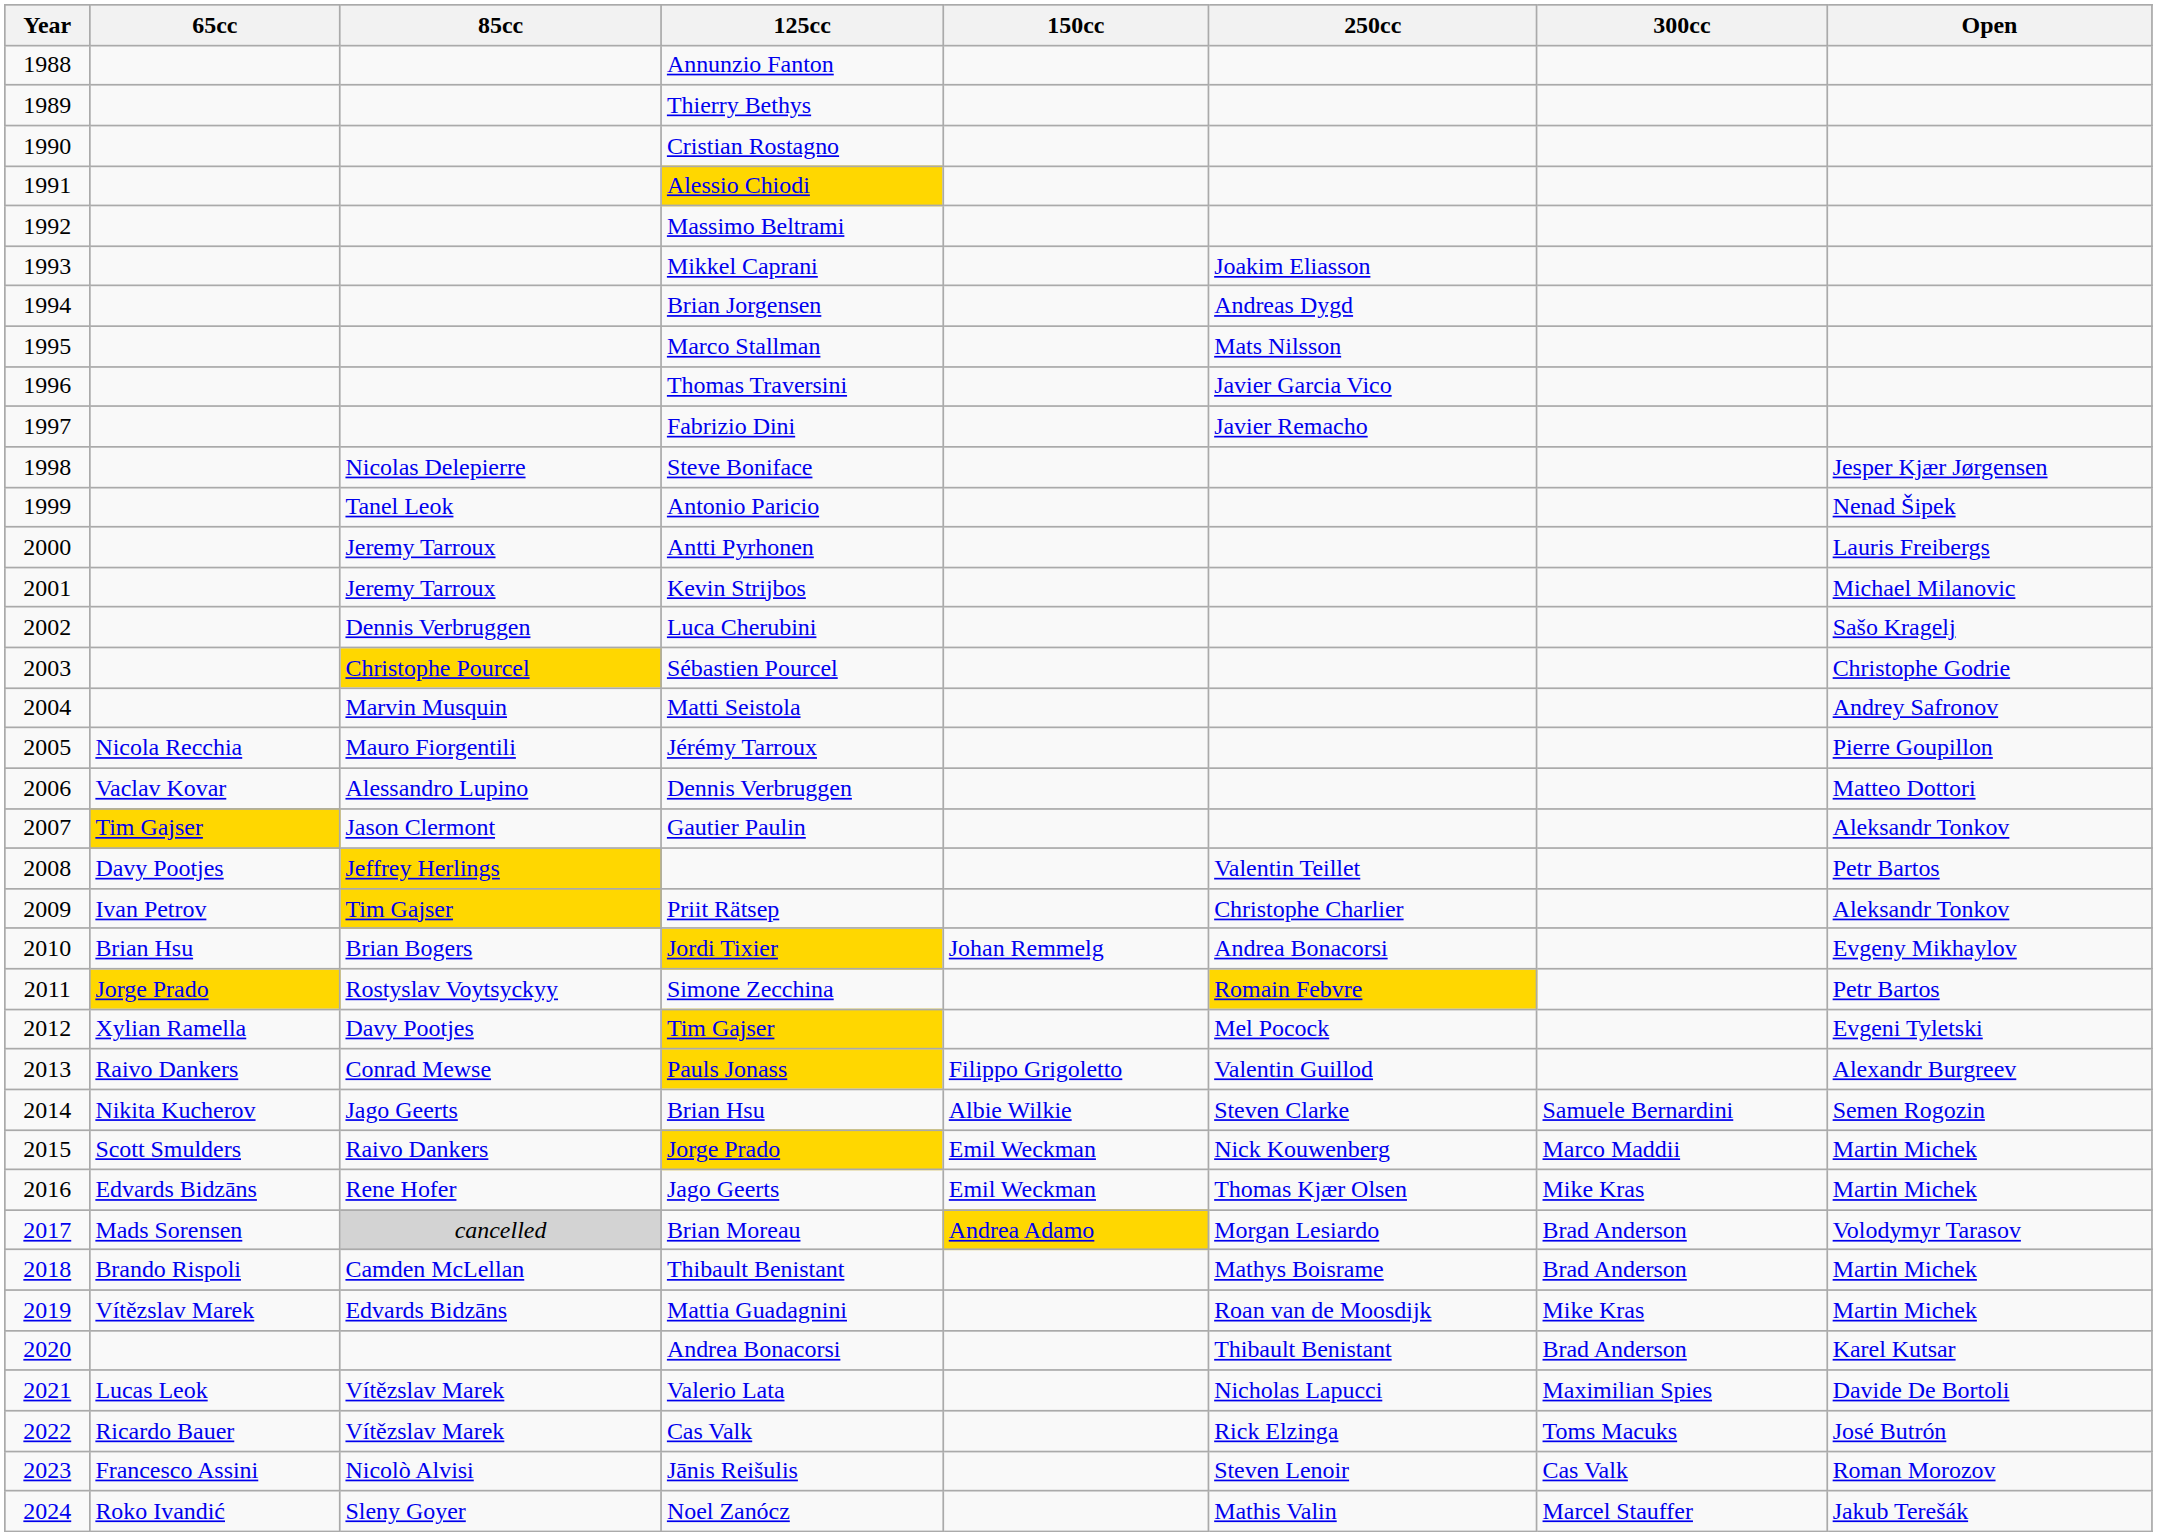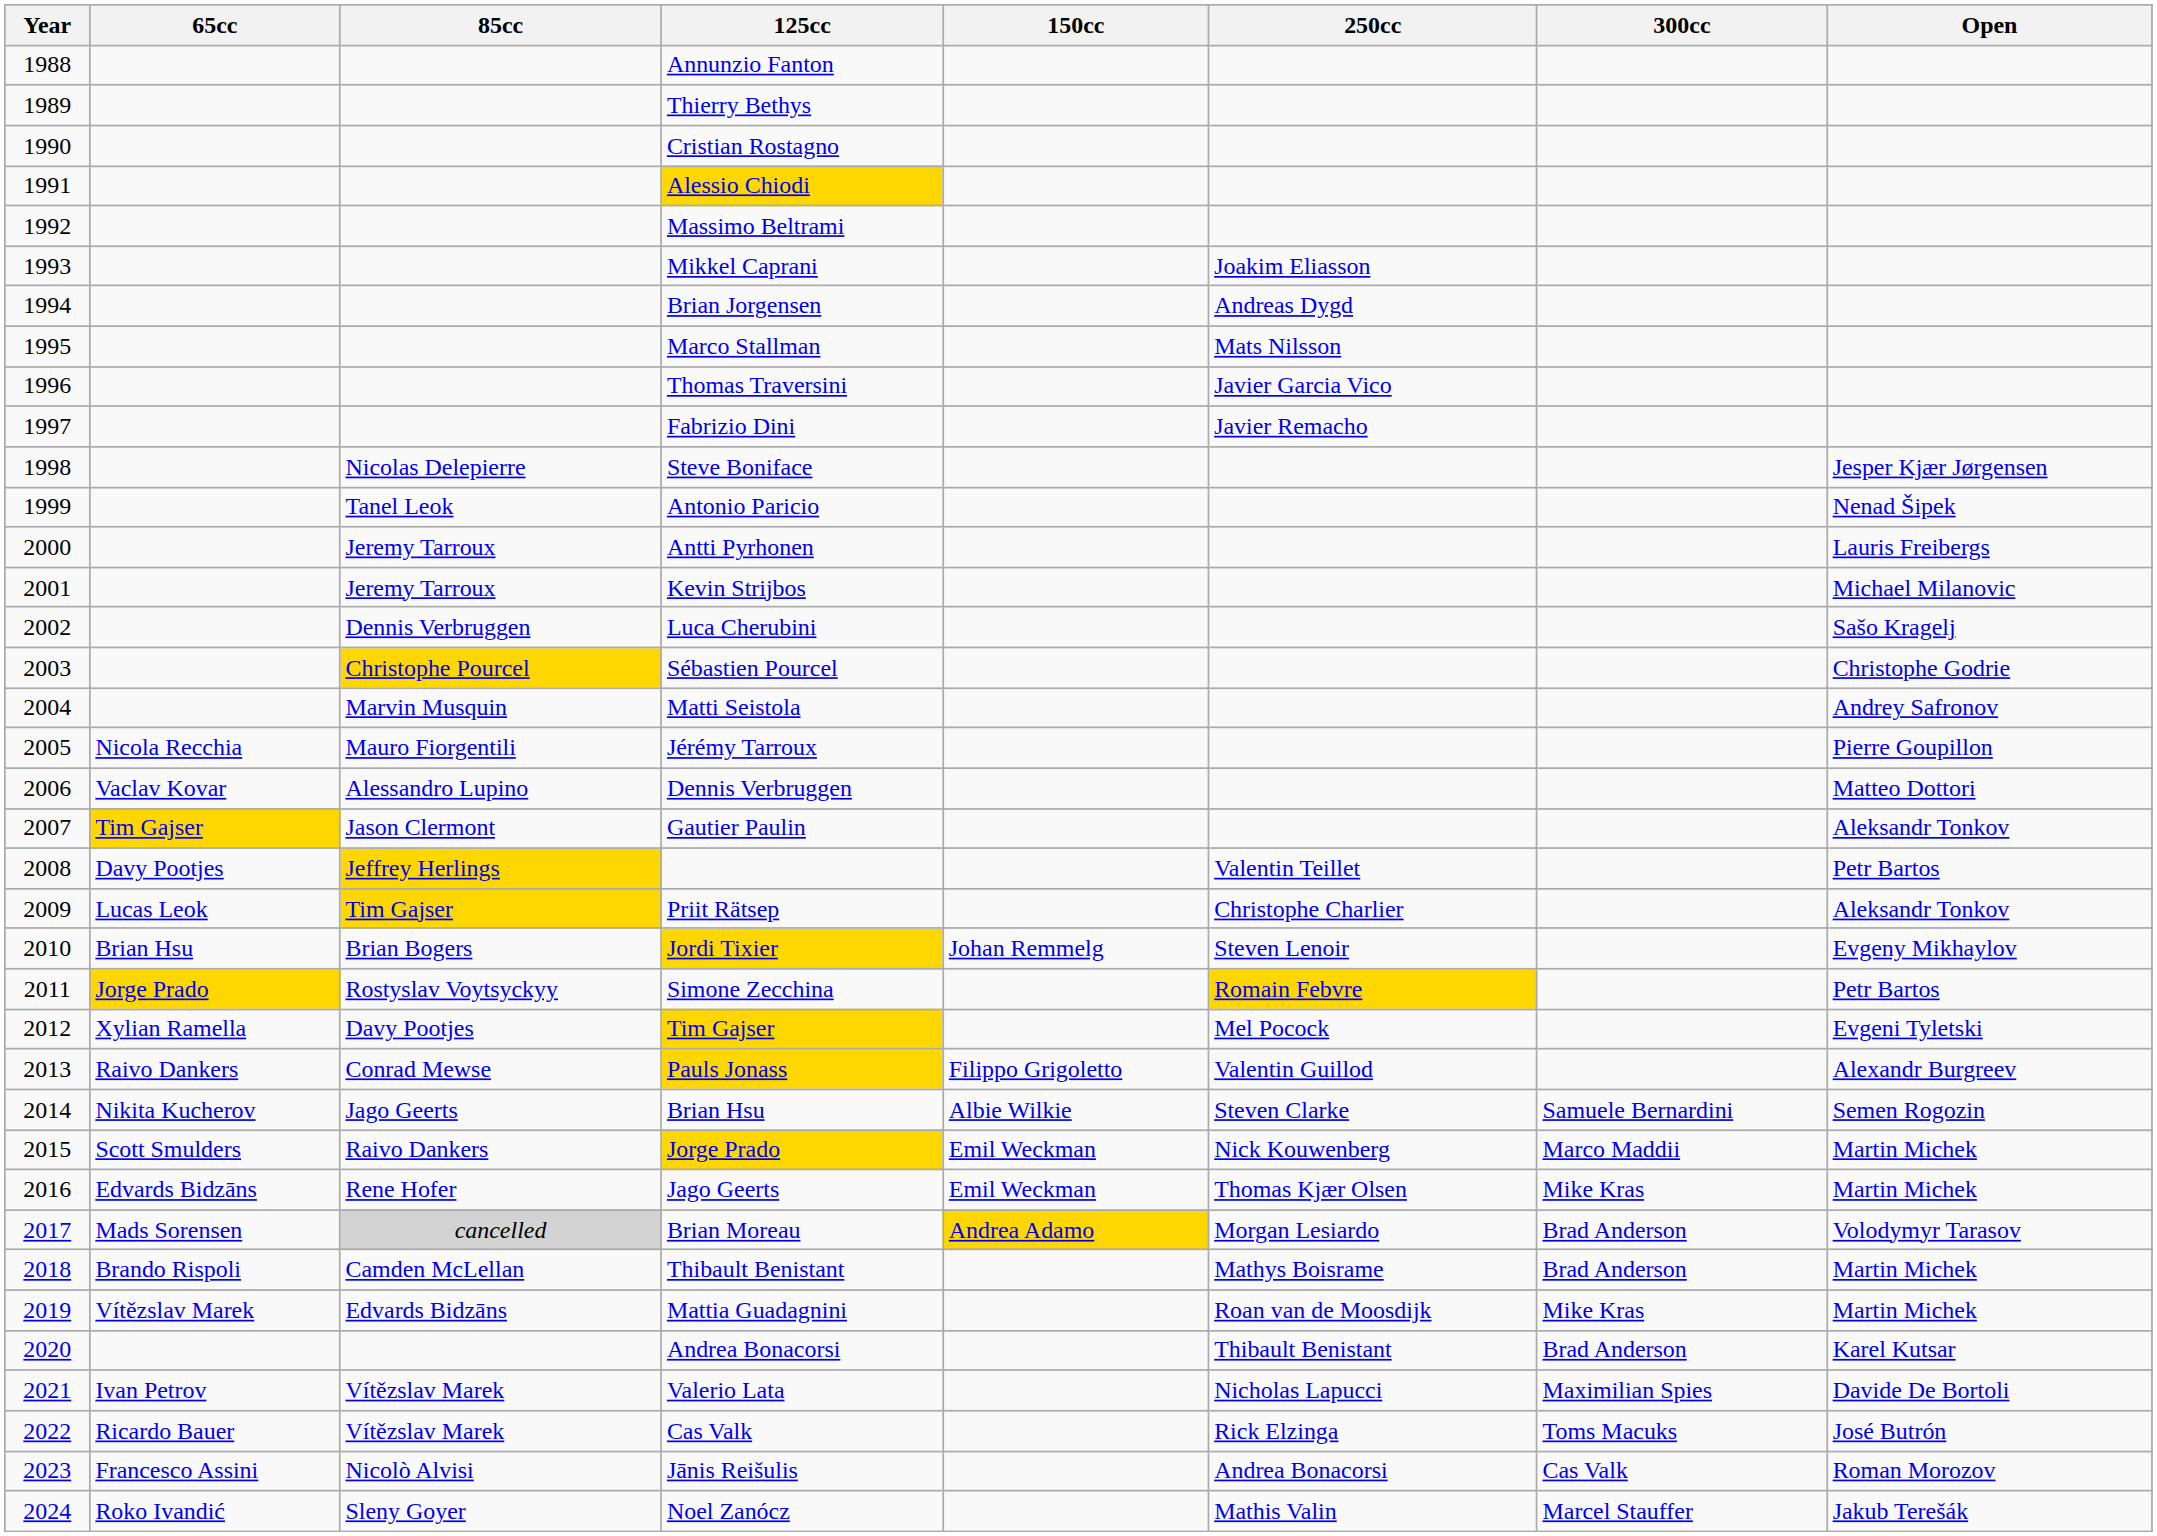Priit Rätsep | 65cc: Ivan Petrov -> Lucas Leok
Jordi Tixier | 250cc: Andrea Bonacorsi -> Steven Lenoir
Valerio Lata | 65cc: Lucas Leok -> Ivan Petrov
Jānis Reišulis | 250cc: Steven Lenoir -> Andrea Bonacorsi
